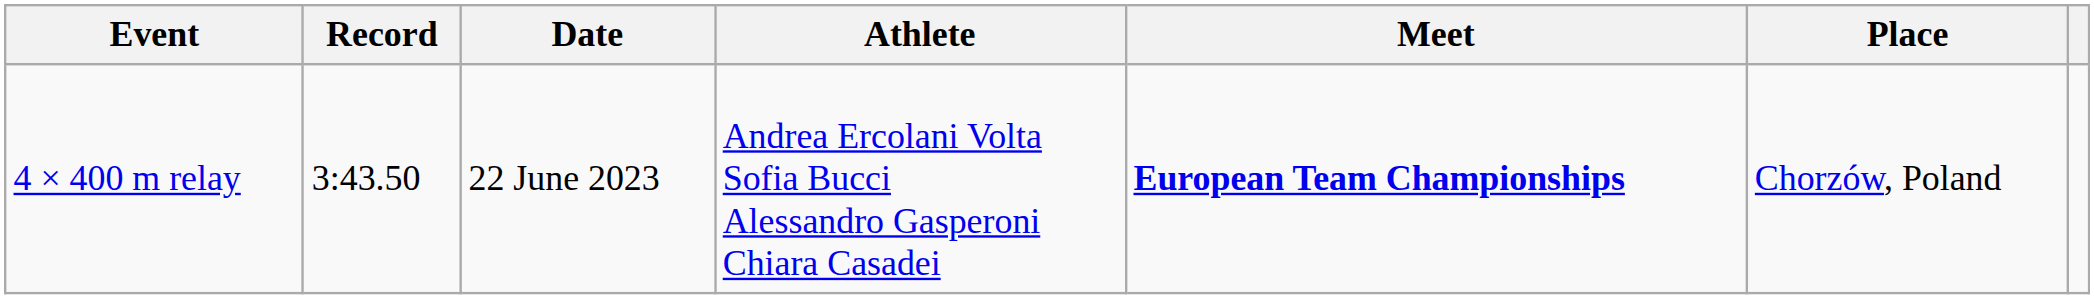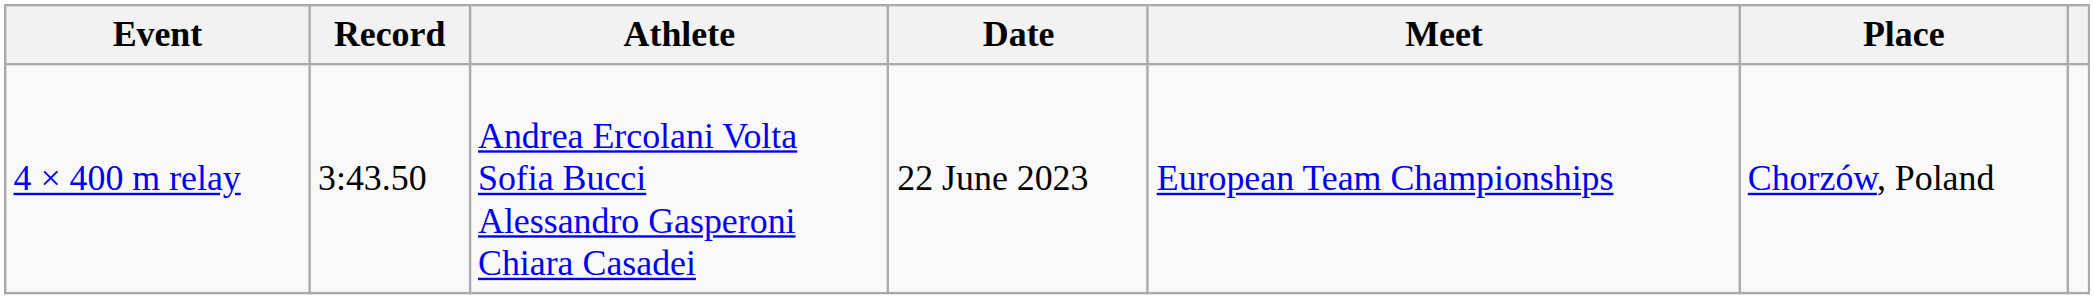columns swapped: Athlete <-> Date
4 × 400 m relay | Meet: bold -> normal
